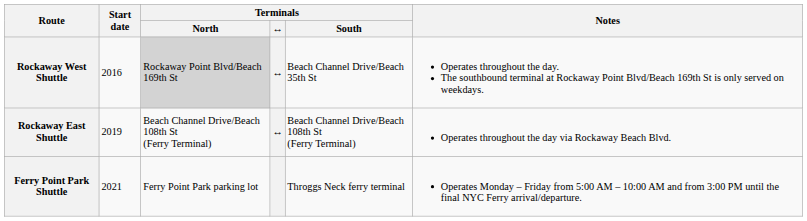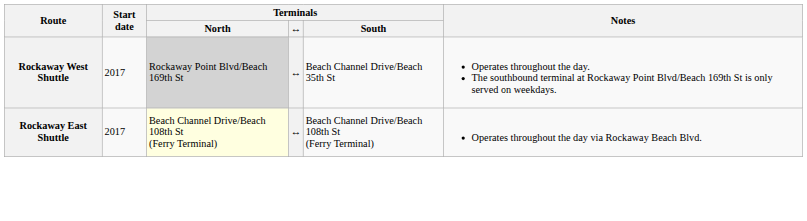Rockaway West Shuttle | Start date: 2016 -> 2017
Rockaway East Shuttle | Start date: 2019 -> 2017
Rockaway East Shuttle | Terminals / North: no background -> lightyellow background
- row: Ferry Point Park Shuttle | 2021 | Ferry Point Park parking lot | Throggs Neck ferry terminal | Operates Monday – Friday from 5:00 AM – 10:00 AM and from 3:00 PM until the final NYC Ferry arrival/departure.
